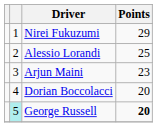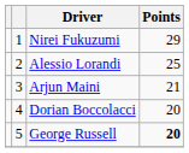Arjun Maini | Points: 23 -> 21
George Russell | column 2: paleturquoise background -> no background
